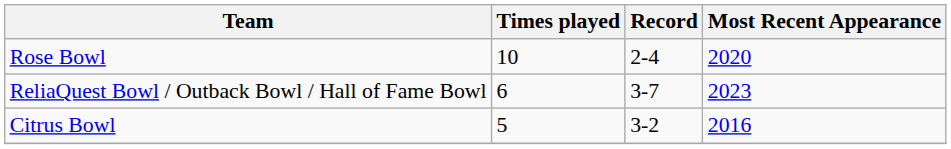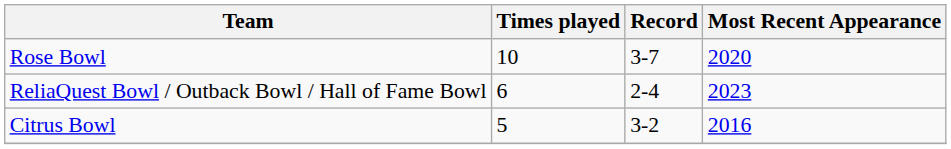Rose Bowl | Record: 2-4 -> 3-7
ReliaQuest Bowl / Outback Bowl / Hall of Fame Bowl | Record: 3-7 -> 2-4
